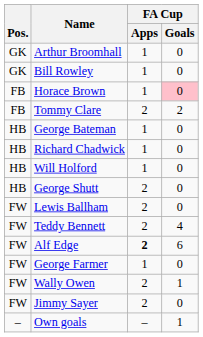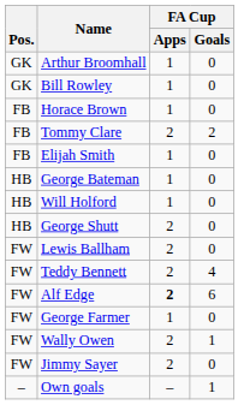Horace Brown | FA Cup / Goals: pink background -> no background
+ row: FB | Elijah Smith | 1 | 0
- row: HB | Richard Chadwick | 1 | 0
